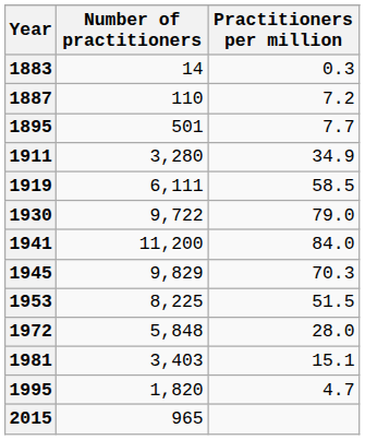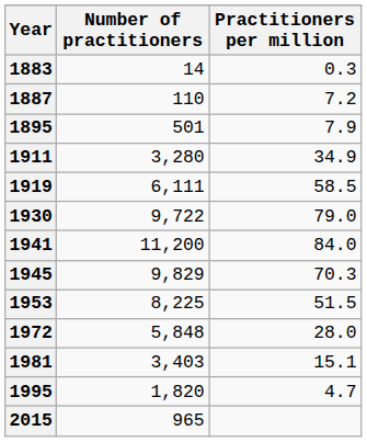1895 | Practitioners per million: 7.7 -> 7.9
